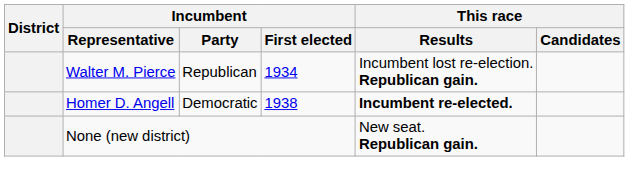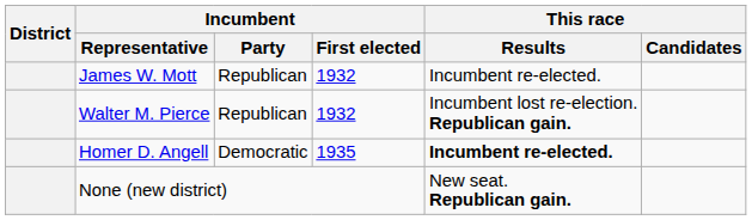+ row: James W. Mott | Republican | 1932 | Incumbent re-elected.
Walter M. Pierce | Incumbent / First elected: 1934 -> 1932
Homer D. Angell | Incumbent / First elected: 1938 -> 1935
